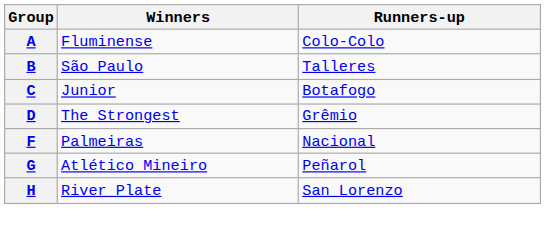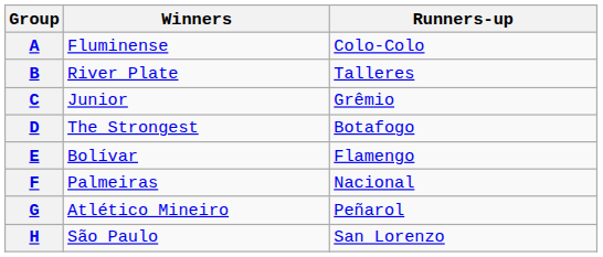B | Winners: São Paulo -> River Plate
C | Runners-up: Botafogo -> Grêmio
D | Runners-up: Grêmio -> Botafogo
+ row: E | Bolívar | Flamengo
H | Winners: River Plate -> São Paulo
